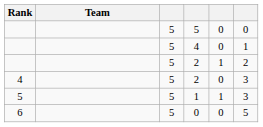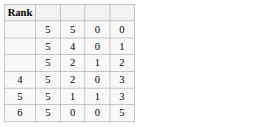- column: Team
